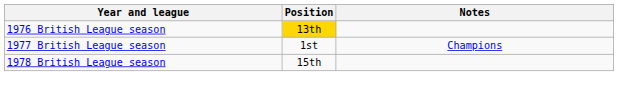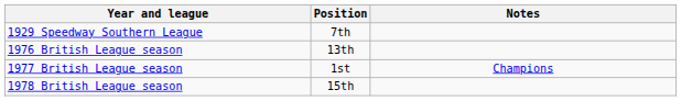+ row: 1929 Speedway Southern League | 7th
1976 British League season | Position: gold background -> no background
